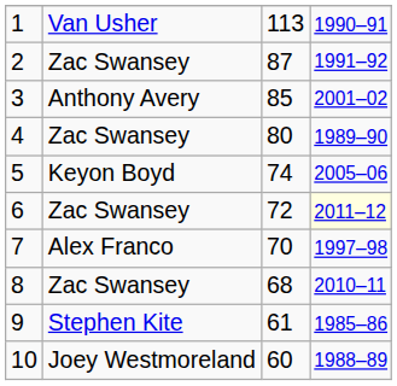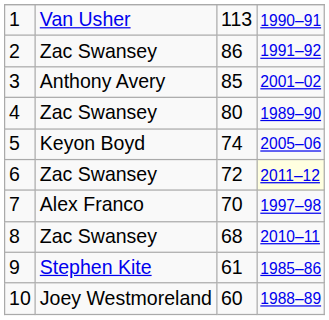2 | column 3: 87 -> 86
